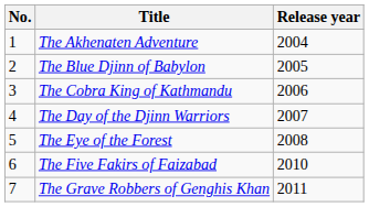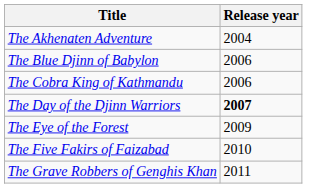- column: No. | 1 | 2 | 3 | 4 | 5 | 6 | 7
The Blue Djinn of Babylon | Release year: 2005 -> 2006
The Day of the Djinn Warriors | Release year: normal -> bold
The Eye of the Forest | Release year: 2008 -> 2009
